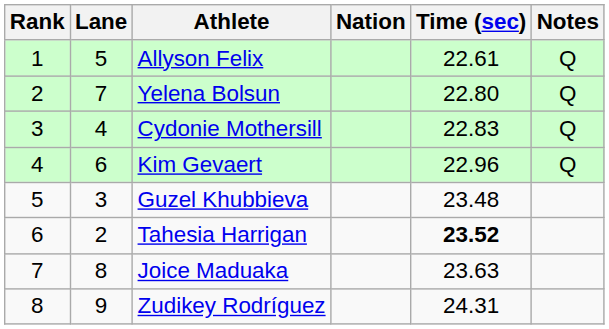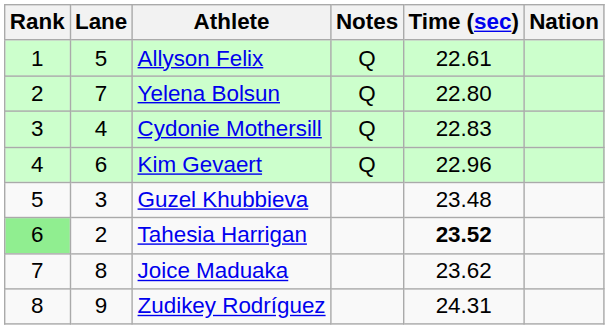columns swapped: Nation <-> Notes
Tahesia Harrigan | Rank: no background -> lightgreen background
Joice Maduaka | Time (sec): 23.63 -> 23.62
